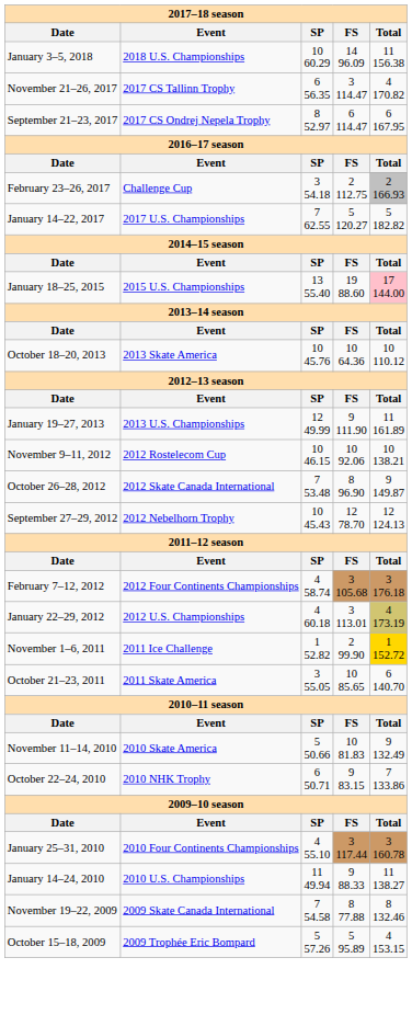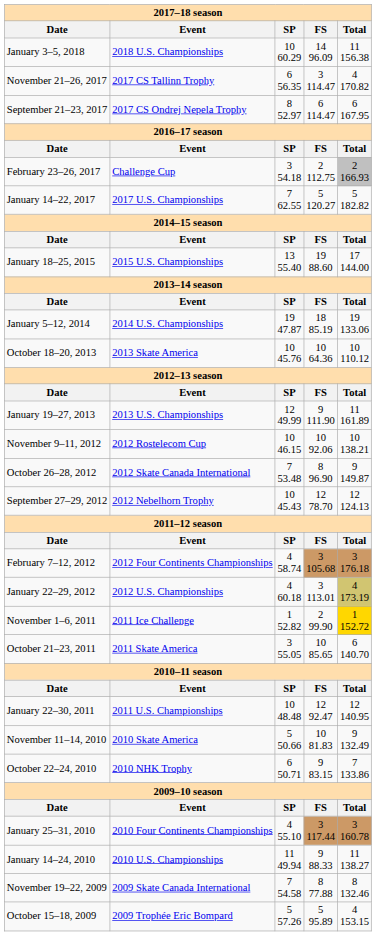January 18–25, 2015 | Total: pink background -> no background
+ row: January 5–12, 2014 | 2014 U.S. Championships | 19 47.87 | 18 85.19 | 19 133.06
+ row: January 22–30, 2011 | 2011 U.S. Championships | 10 48.48 | 12 92.47 | 12 140.95
